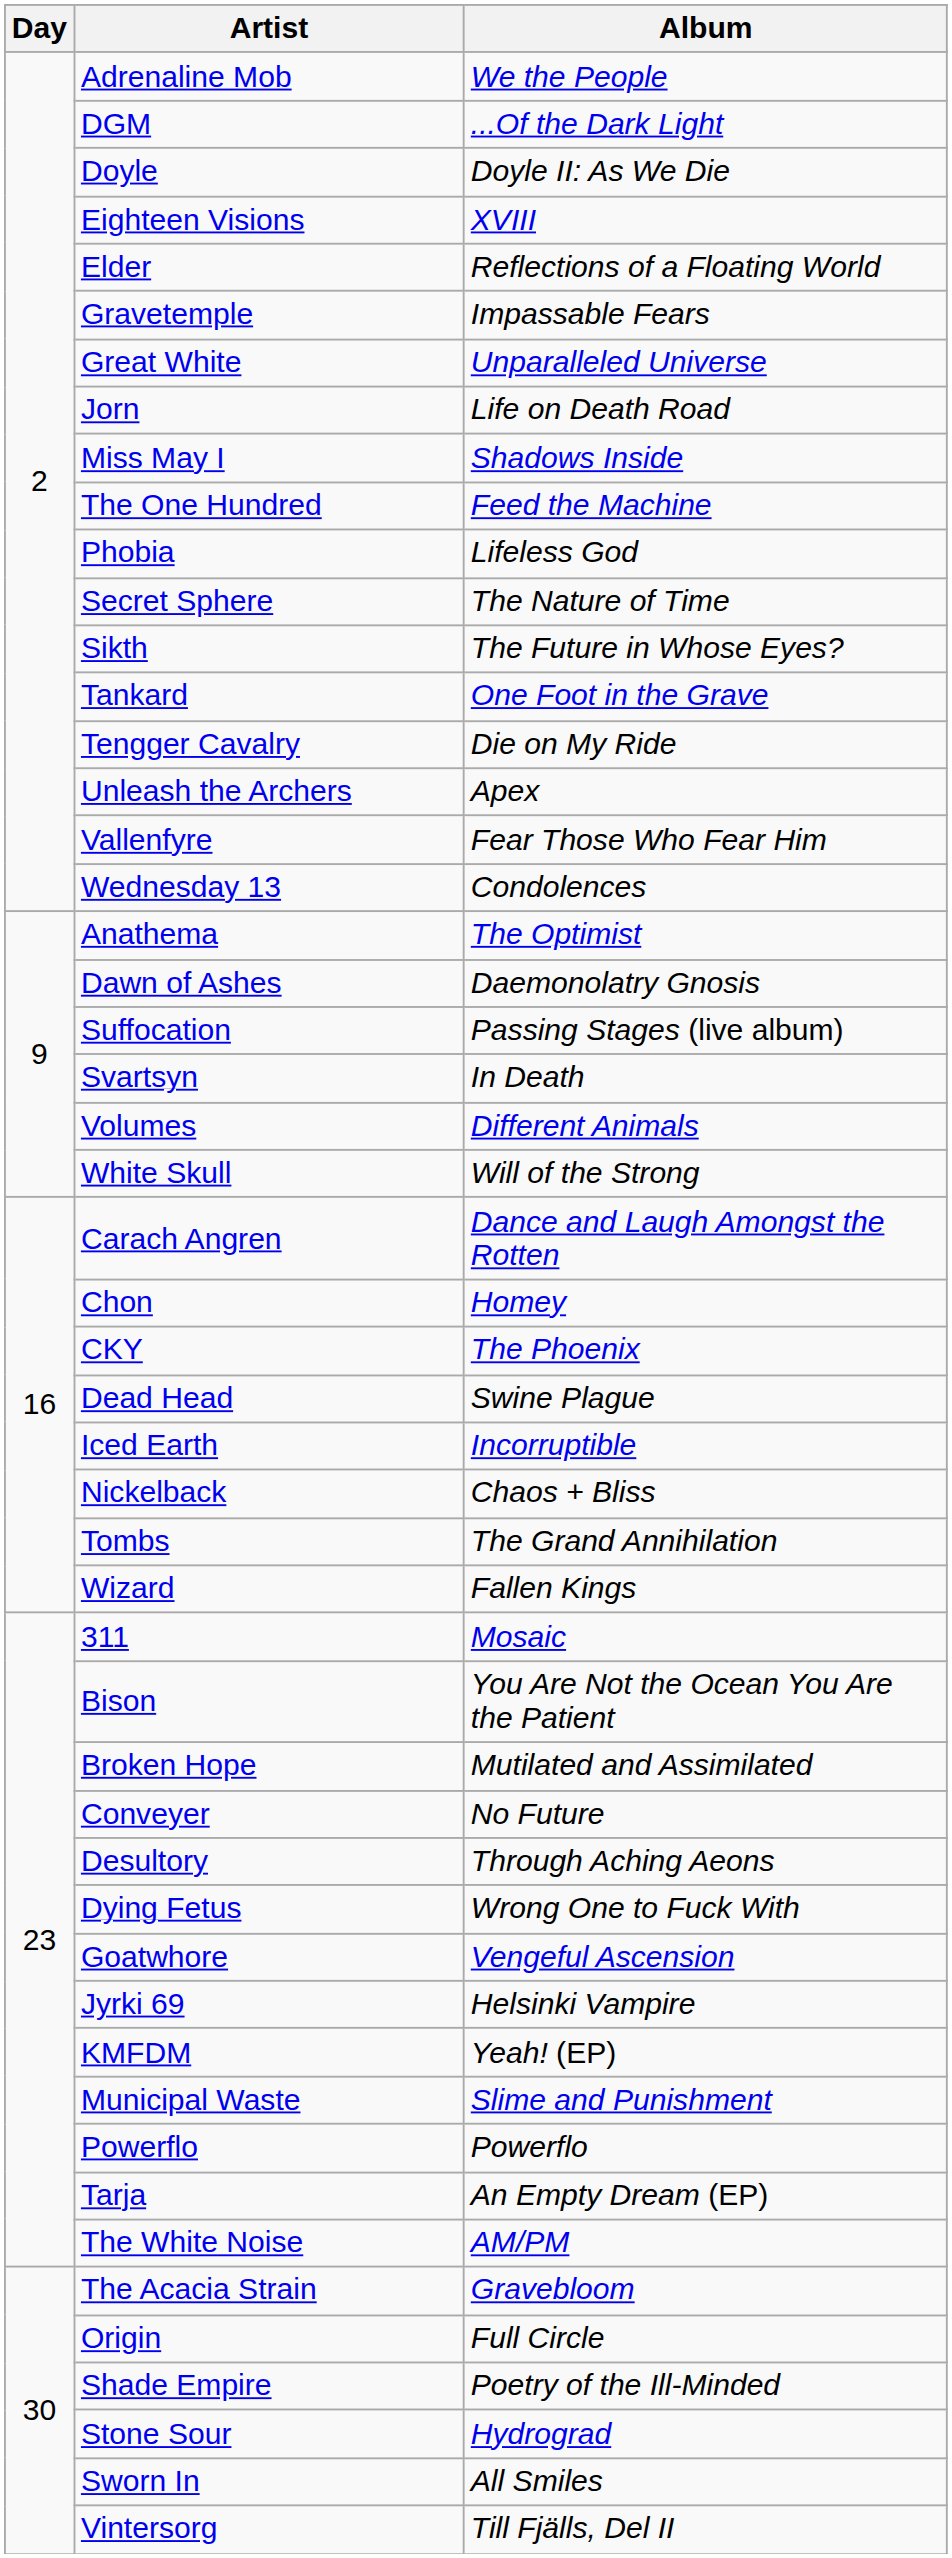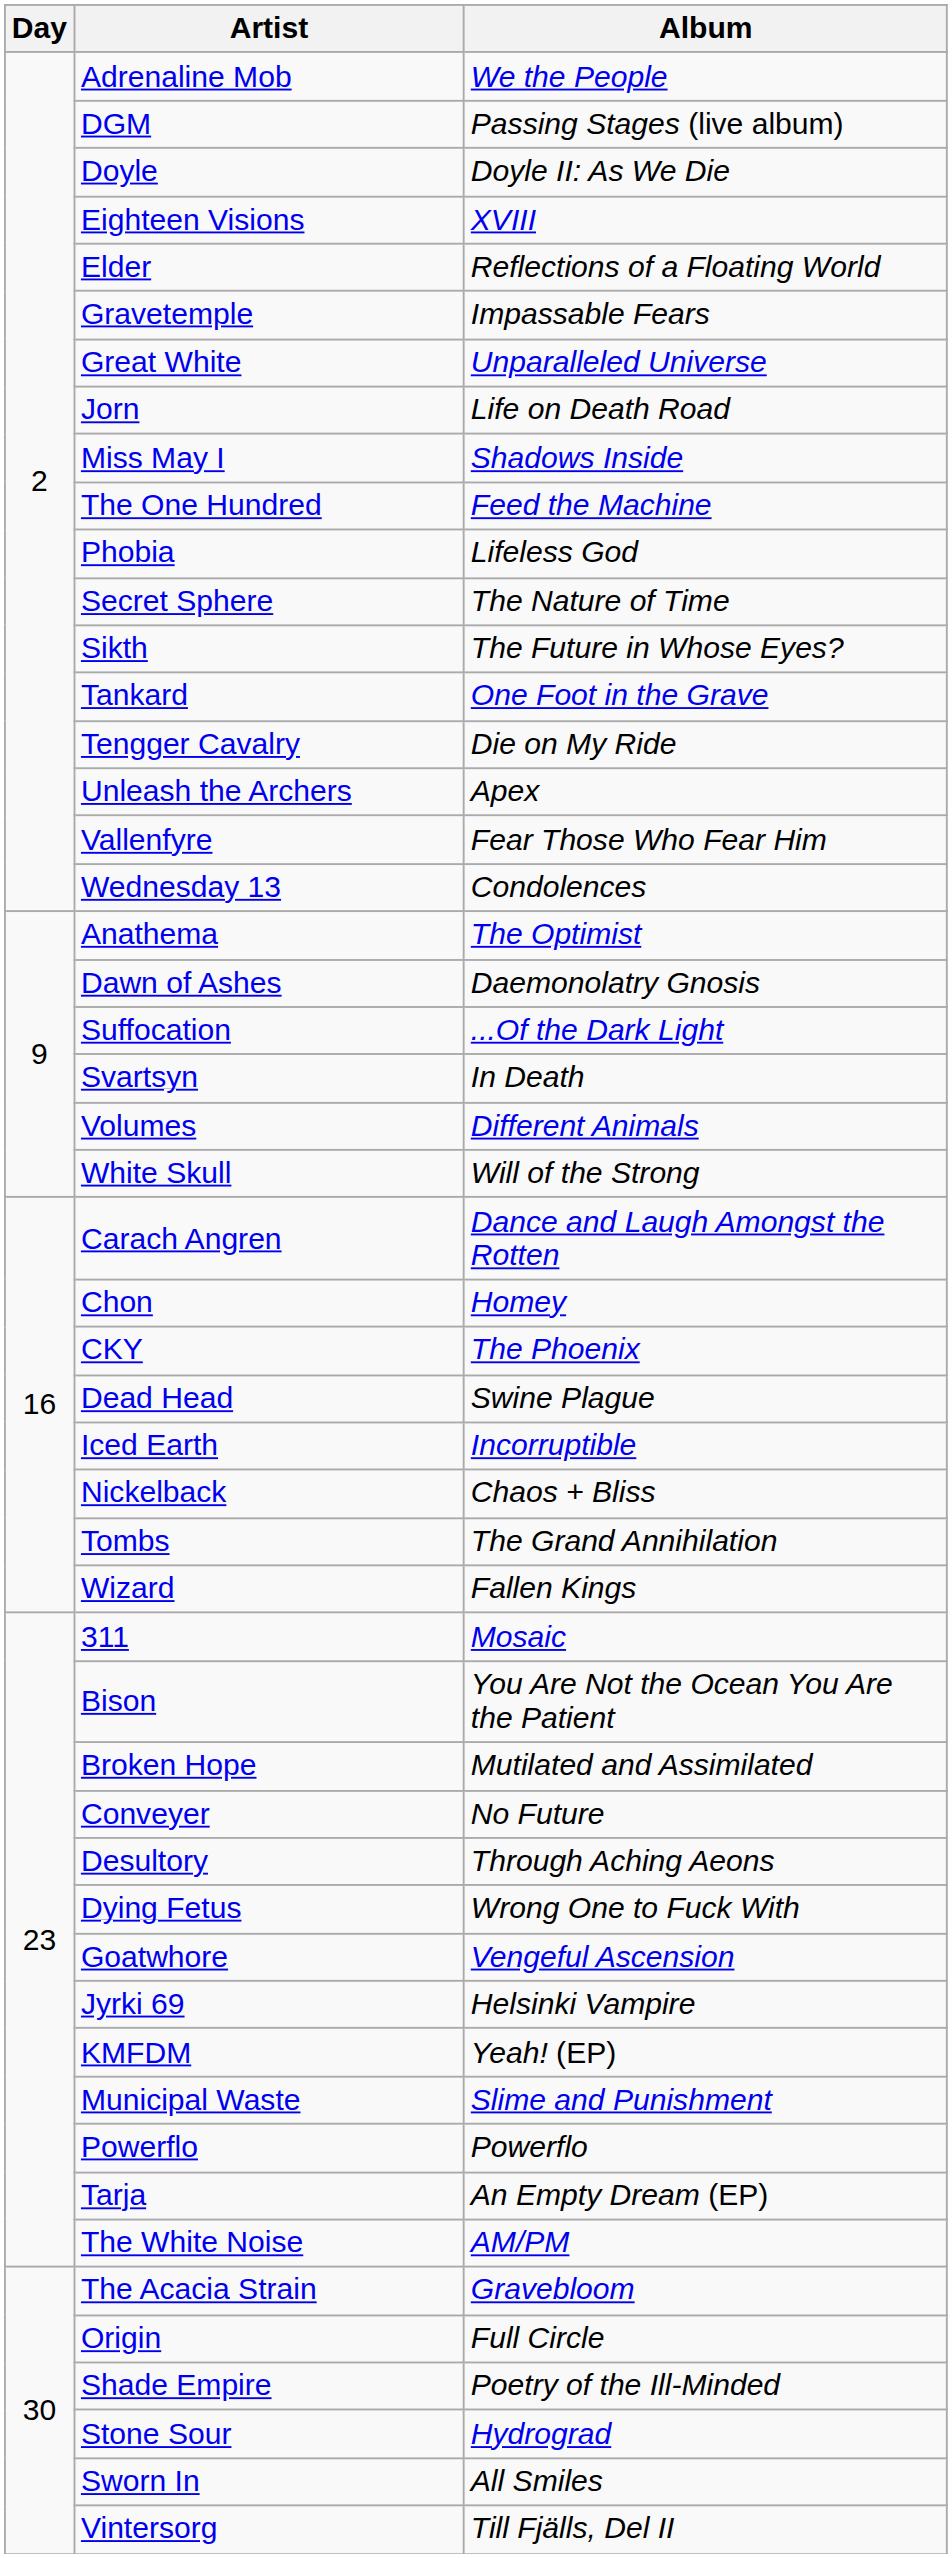DGM | Album: ...Of the Dark Light -> Passing Stages (live album)
Suffocation | Album: Passing Stages (live album) -> ...Of the Dark Light
